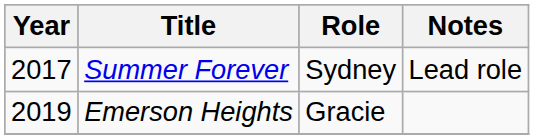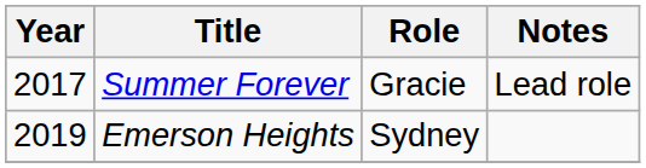Summer Forever | Role: Sydney -> Gracie
Emerson Heights | Role: Gracie -> Sydney
